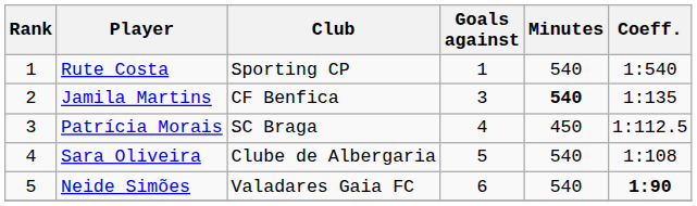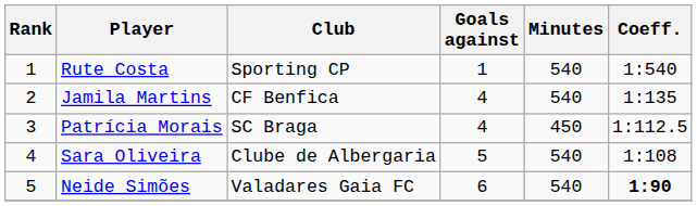Jamila Martins | Goals against: 3 -> 4
Jamila Martins | Minutes: bold -> normal
